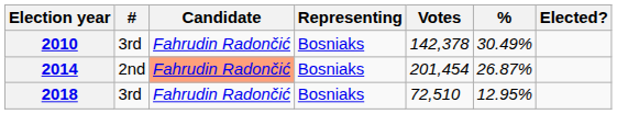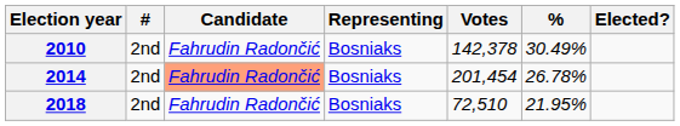2010 | #: 3rd -> 2nd
2014 | %: 26.87% -> 26.78%
2018 | #: 3rd -> 2nd
2018 | %: 12.95% -> 21.95%
